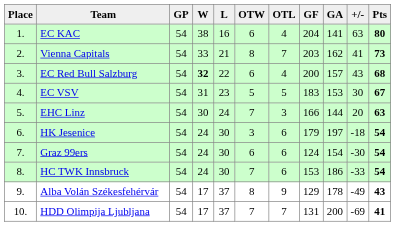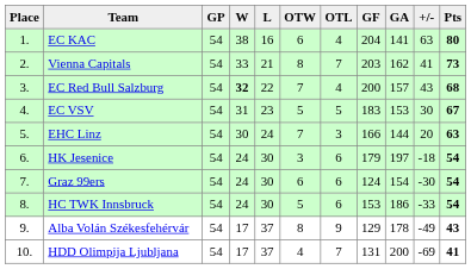EC Red Bull Salzburg | OTW: 6 -> 7
HC TWK Innsbruck | OTW: 7 -> 5
HDD Olimpija Ljubljana | OTW: 7 -> 4
